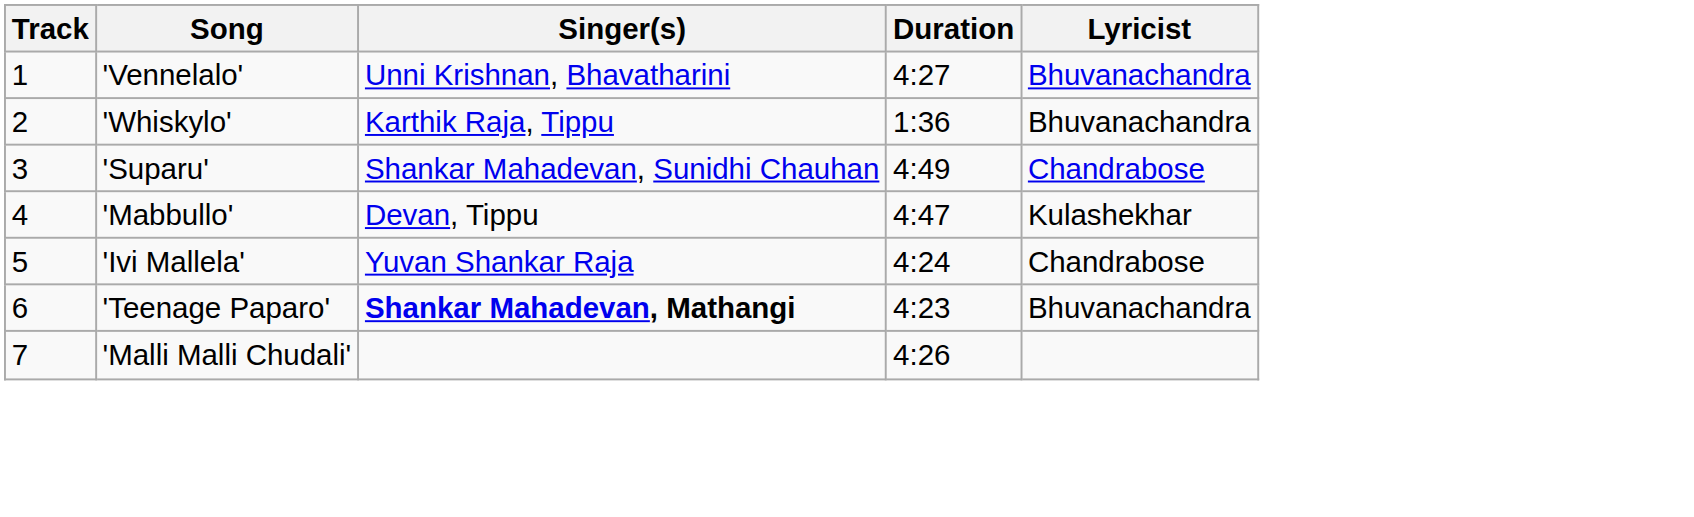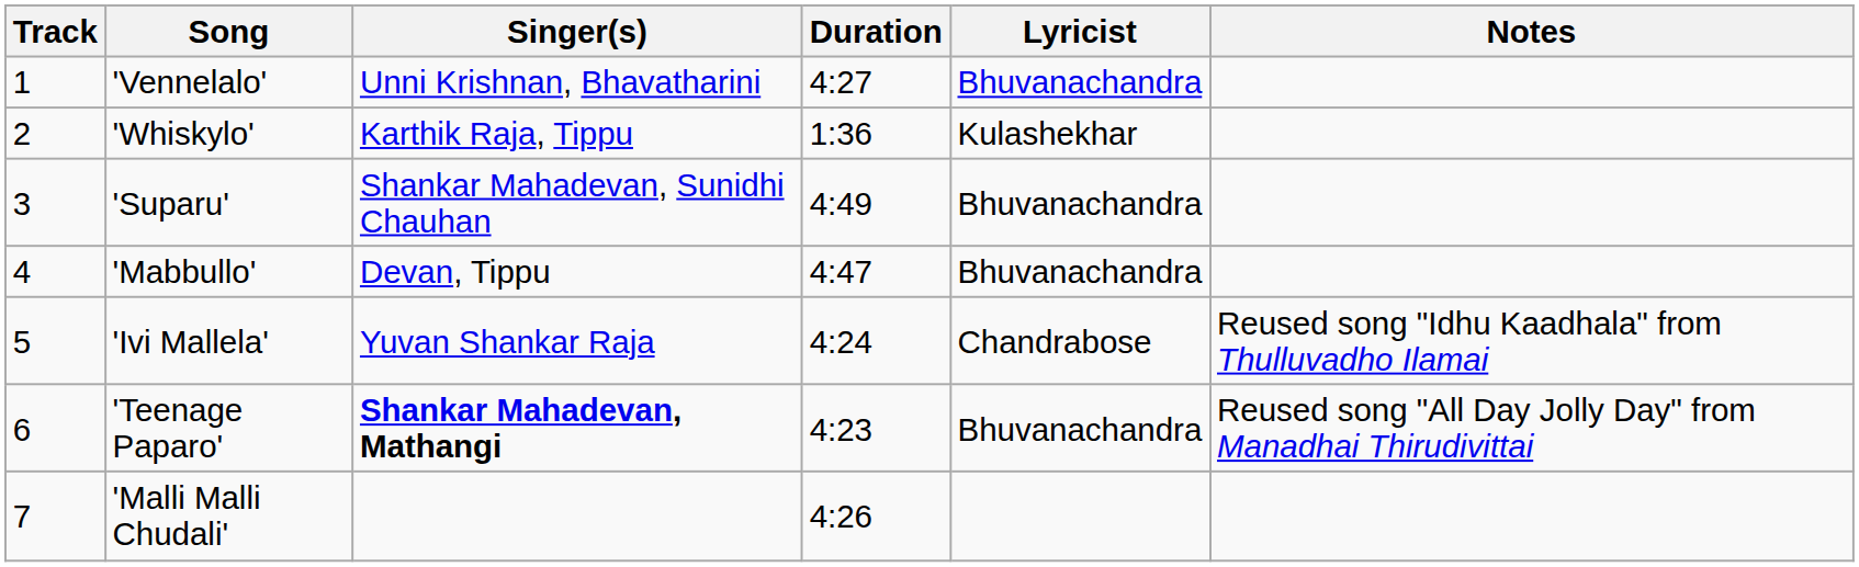+ column: Notes | Reused song "Idhu Kaadhala" from Thulluvadho Ilamai | Reused song "All Day Jolly Day" from Manadhai Thirudivittai
'Whiskylo' | Lyricist: Bhuvanachandra -> Kulashekhar
'Suparu' | Lyricist: Chandrabose -> Bhuvanachandra
'Mabbullo' | Lyricist: Kulashekhar -> Bhuvanachandra
